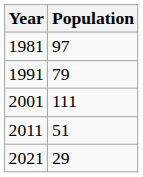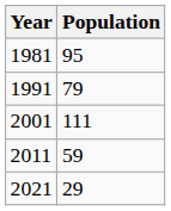1981 | Population: 97 -> 95
2011 | Population: 51 -> 59
